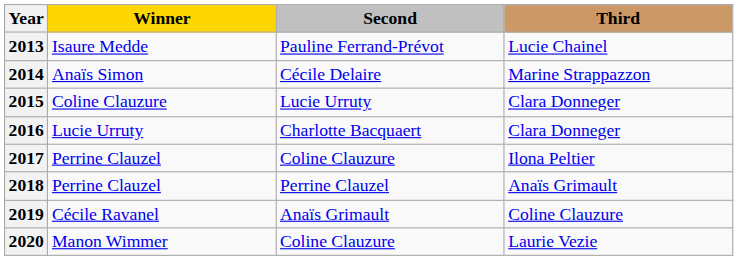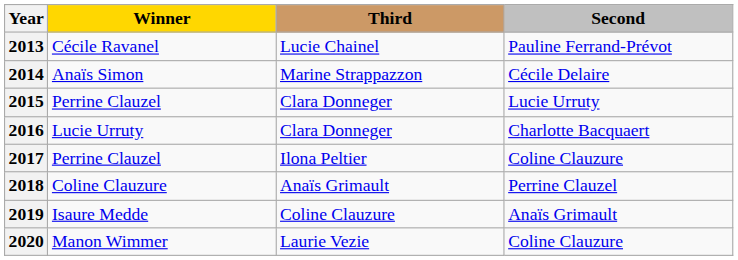columns swapped: Second <-> Third
2013 | Winner: Isaure Medde -> Cécile Ravanel
2015 | Winner: Coline Clauzure -> Perrine Clauzel
2018 | Winner: Perrine Clauzel -> Coline Clauzure
2019 | Winner: Cécile Ravanel -> Isaure Medde
